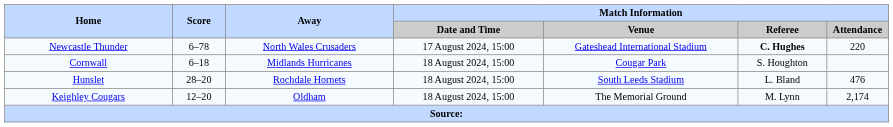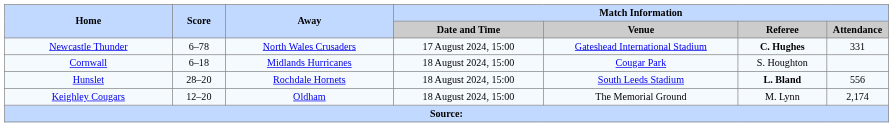Newcastle Thunder | Match Information / Attendance: 220 -> 331
Hunslet | Match Information / Referee: normal -> bold
Hunslet | Match Information / Attendance: 476 -> 556
